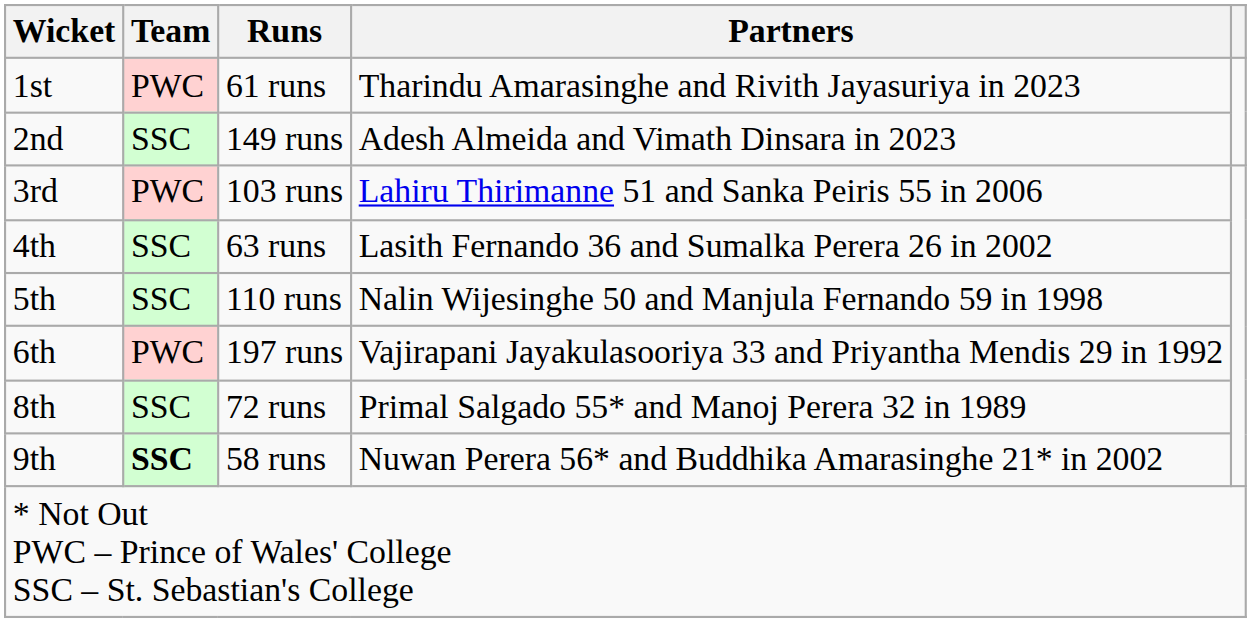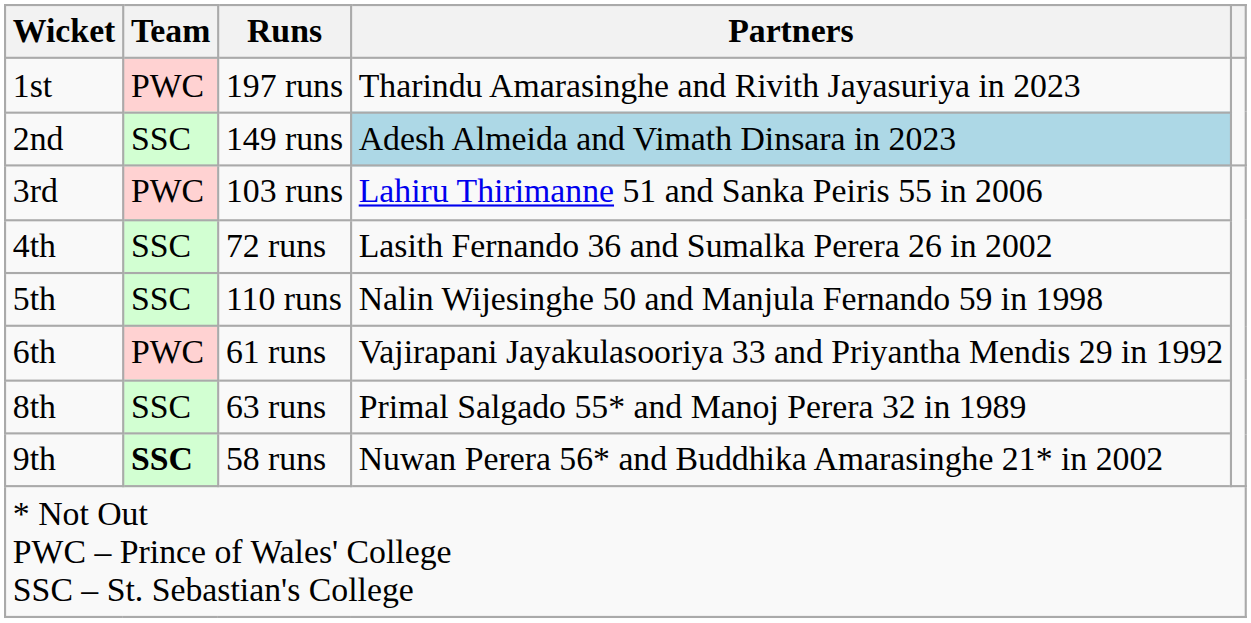1st | Runs: 61 runs -> 197 runs
2nd | Partners: no background -> lightblue background
4th | Runs: 63 runs -> 72 runs
6th | Runs: 197 runs -> 61 runs
8th | Runs: 72 runs -> 63 runs
